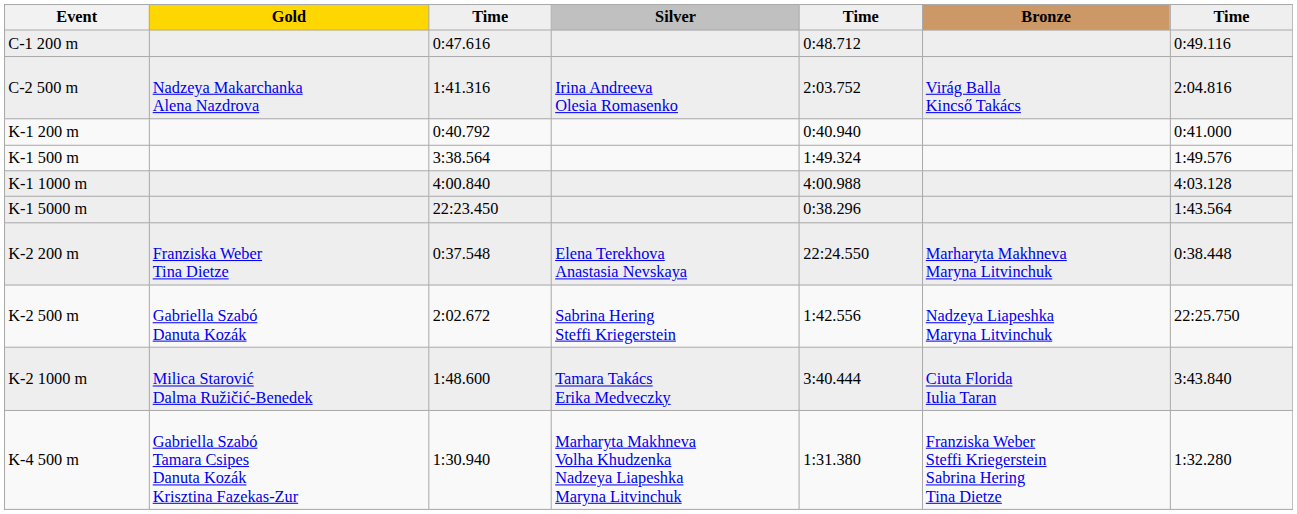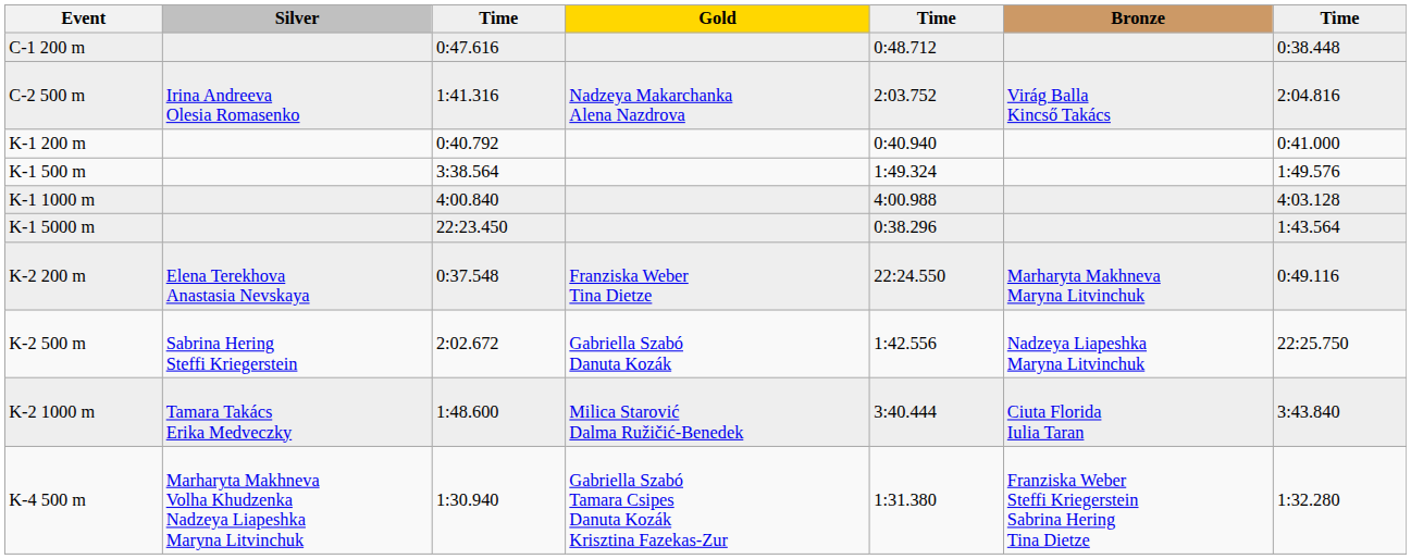columns swapped: Gold <-> Silver
C-1 200 m | column 7: 0:49.116 -> 0:38.448
K-2 200 m | column 7: 0:38.448 -> 0:49.116
